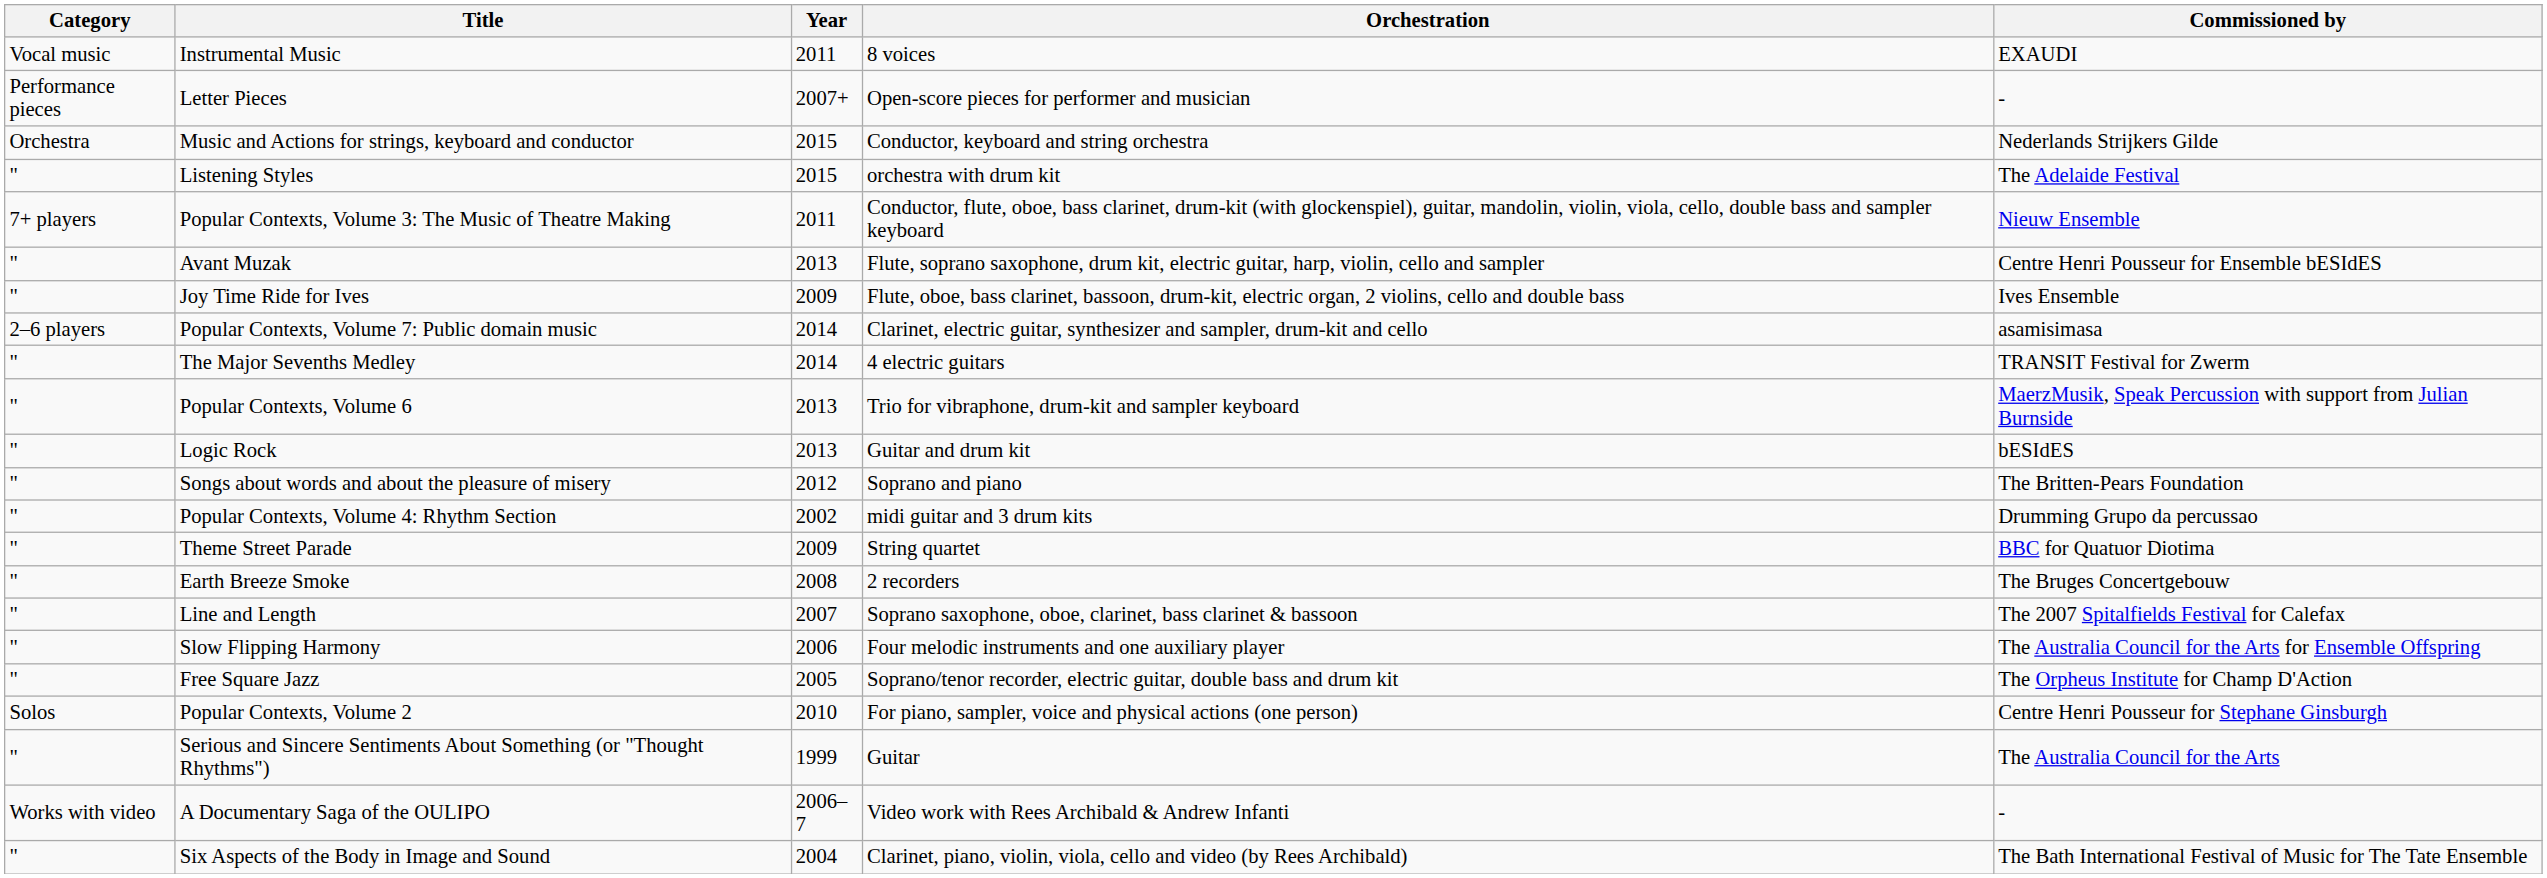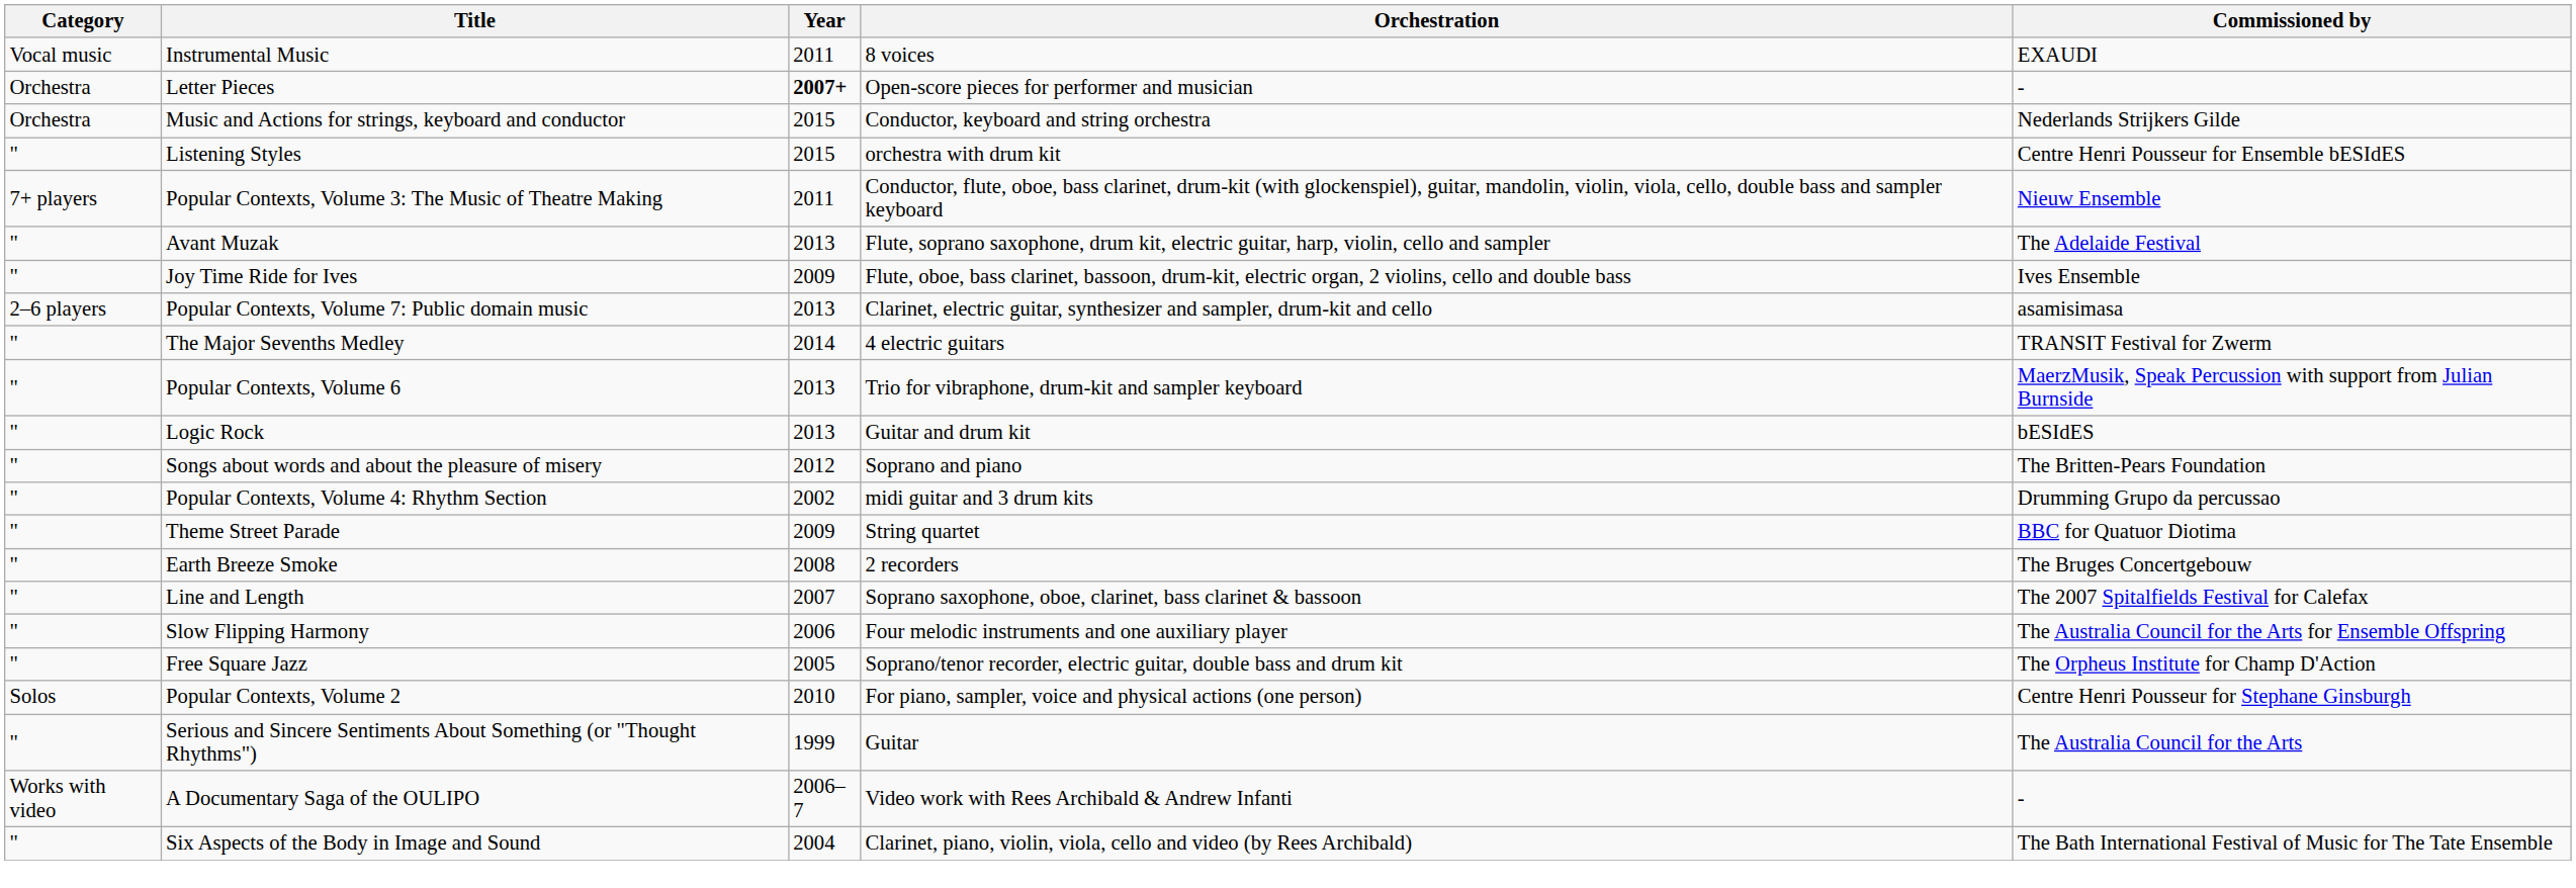Letter Pieces | Category: Performance pieces -> Orchestra
Letter Pieces | Year: normal -> bold
Listening Styles | Commissioned by: The Adelaide Festival -> Centre Henri Pousseur for Ensemble bESIdES
Avant Muzak | Commissioned by: Centre Henri Pousseur for Ensemble bESIdES -> The Adelaide Festival
Popular Contexts, Volume 7: Public domain music | Year: 2014 -> 2013
